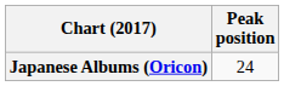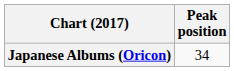Japanese Albums (Oricon) | Peak position: 24 -> 34
